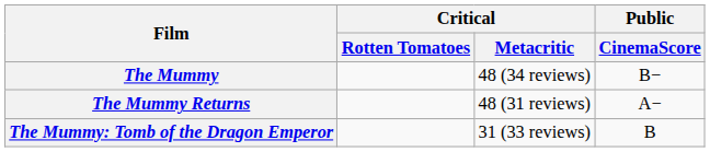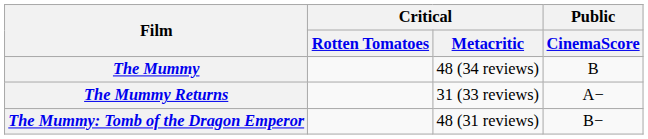The Mummy | Public / CinemaScore: B− -> B
The Mummy Returns | Critical / Metacritic: 48 (31 reviews) -> 31 (33 reviews)
The Mummy: Tomb of the Dragon Emperor | Critical / Metacritic: 31 (33 reviews) -> 48 (31 reviews)
The Mummy: Tomb of the Dragon Emperor | Public / CinemaScore: B -> B−
